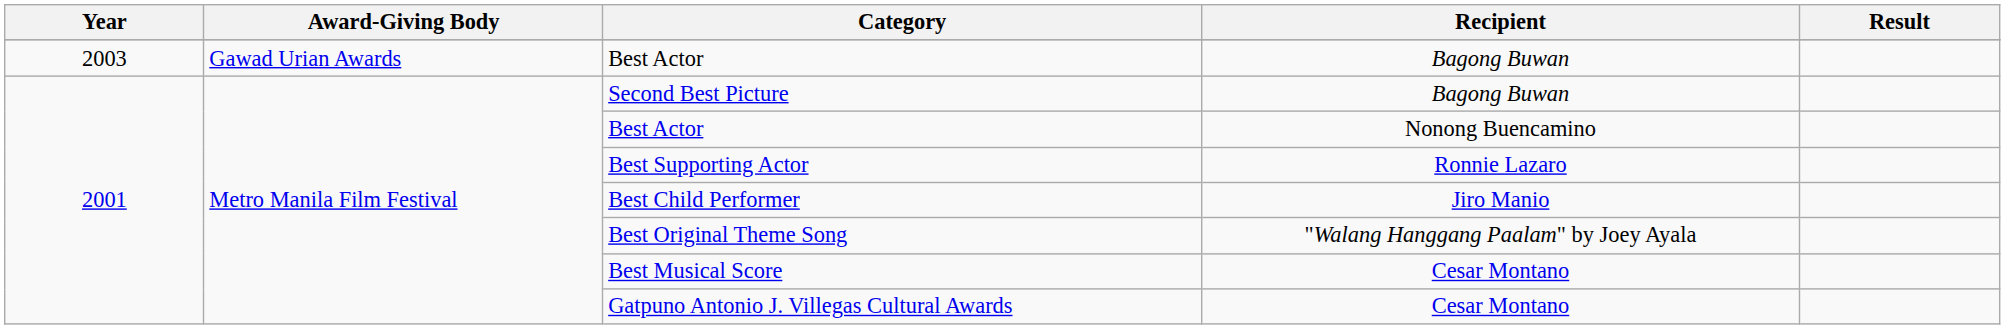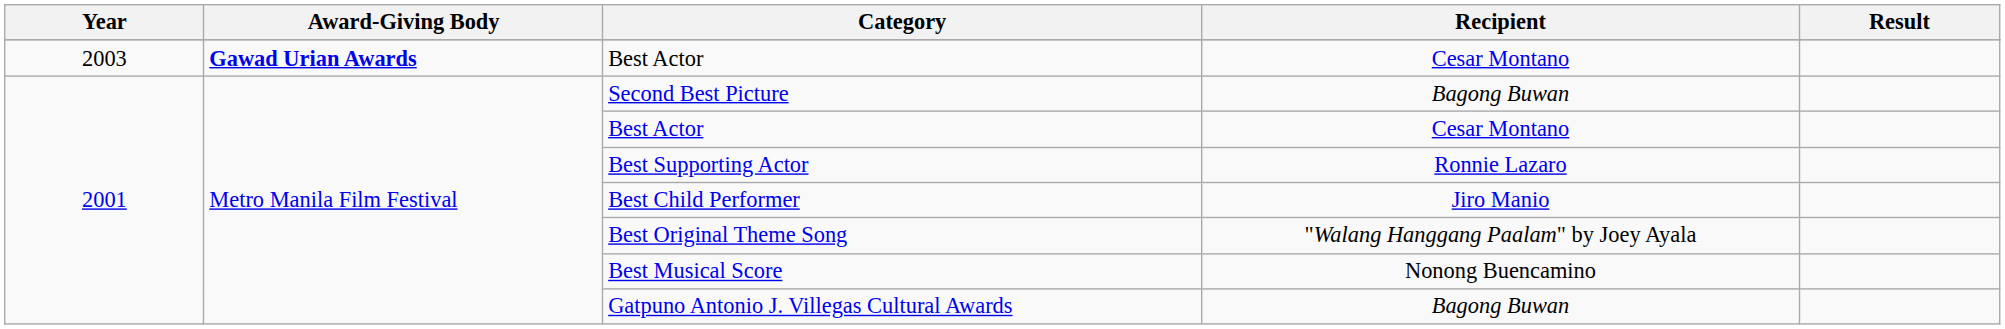2003 / Best Actor | Award-Giving Body: normal -> bold
2003 / Best Actor | Recipient: Bagong Buwan -> Cesar Montano
2001 / Best Actor | Recipient: Nonong Buencamino -> Cesar Montano
Best Musical Score | Recipient: Cesar Montano -> Nonong Buencamino
Gatpuno Antonio J. Villegas Cultural Awards | Recipient: Cesar Montano -> Bagong Buwan
